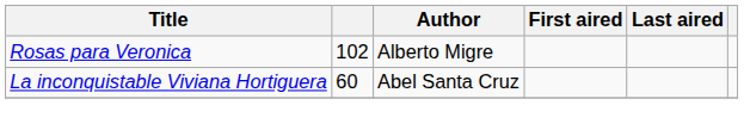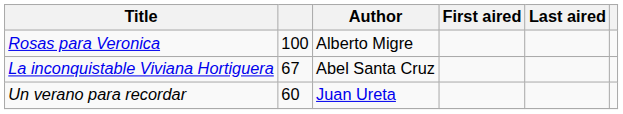Rosas para Veronica | column 2: 102 -> 100
La inconquistable Viviana Hortiguera | column 2: 60 -> 67
+ row: Un verano para recordar | 60 | Juan Ureta
